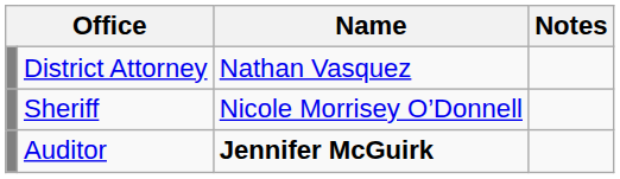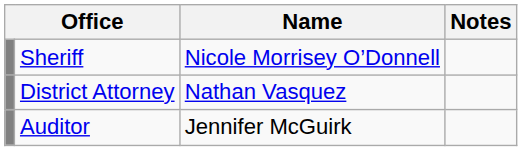rows swapped: District Attorney <-> Sheriff
Auditor | Name: bold -> normal
